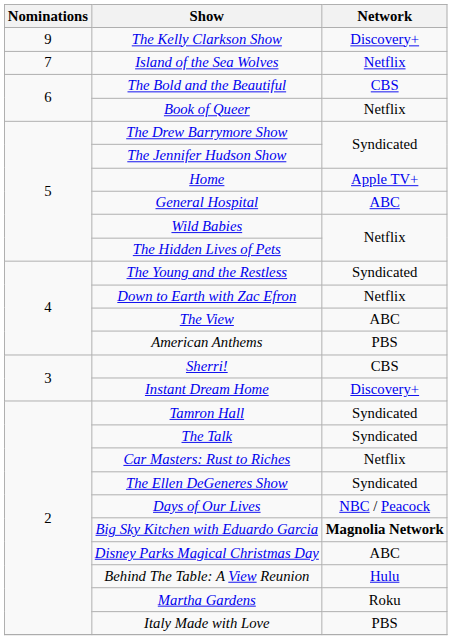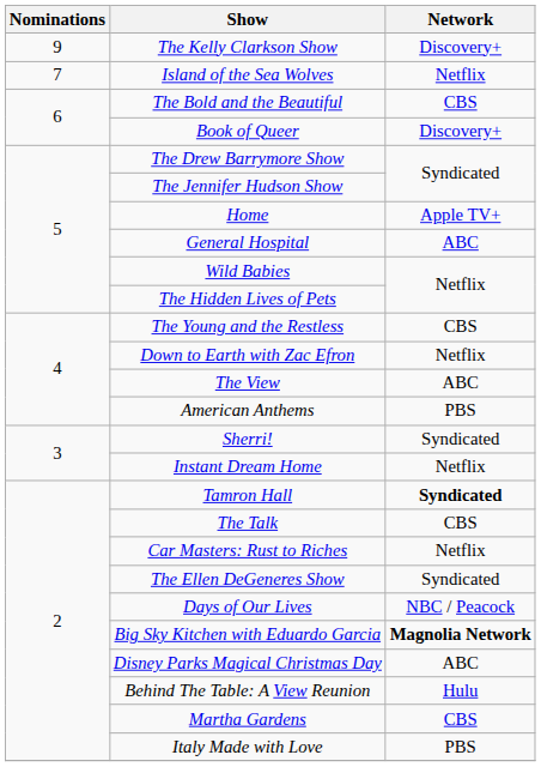Book of Queer | Network: Netflix -> Discovery+
The Young and the Restless | Network: Syndicated -> CBS
Sherri! | Network: CBS -> Syndicated
Instant Dream Home | Network: Discovery+ -> Netflix
Tamron Hall | Network: normal -> bold
The Talk | Network: Syndicated -> CBS
Martha Gardens | Network: Roku -> CBS
